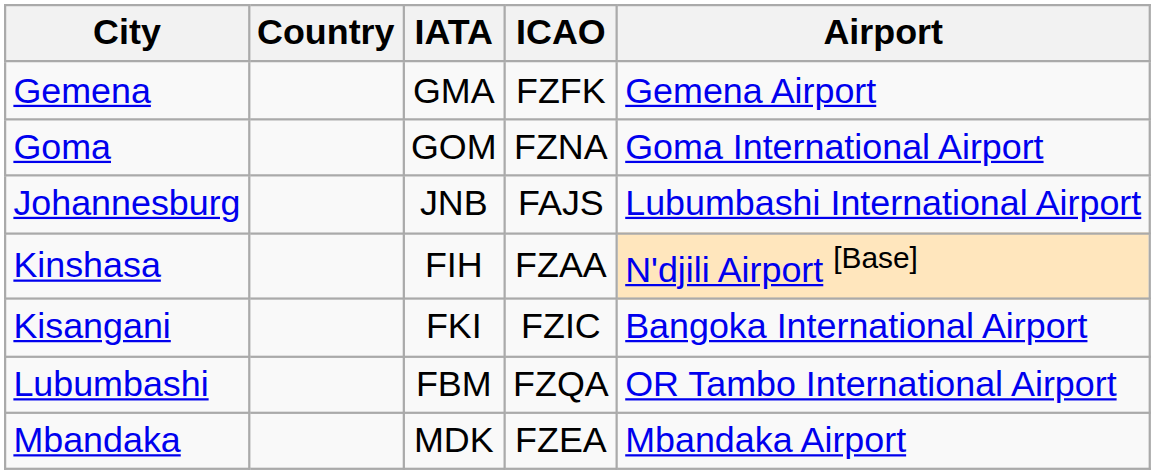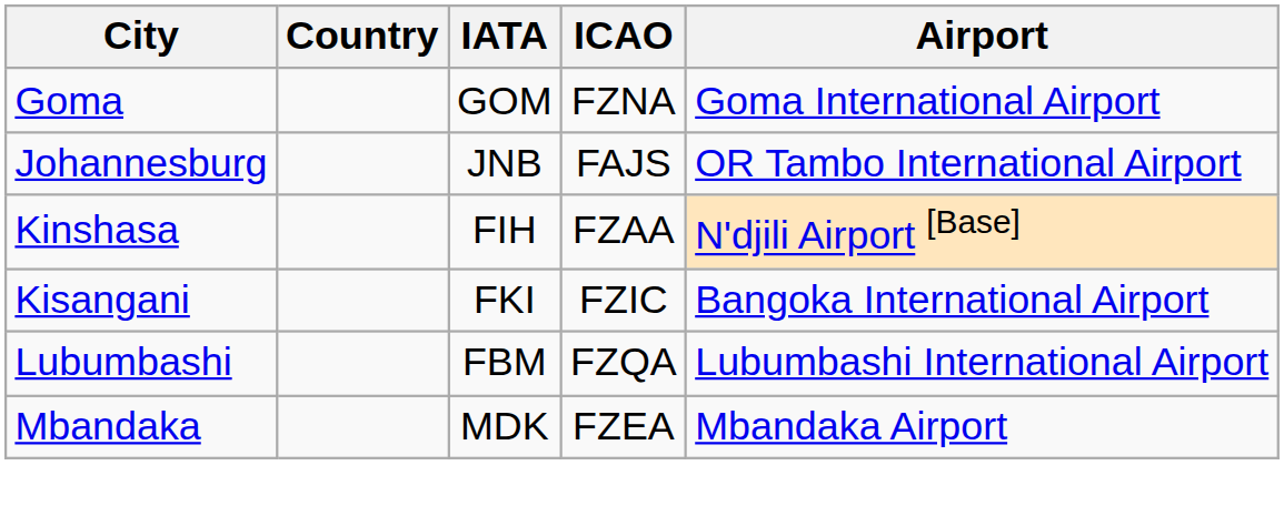- row: Gemena | GMA | FZFK | Gemena Airport
Johannesburg | Airport: Lubumbashi International Airport -> OR Tambo International Airport
Lubumbashi | Airport: OR Tambo International Airport -> Lubumbashi International Airport
